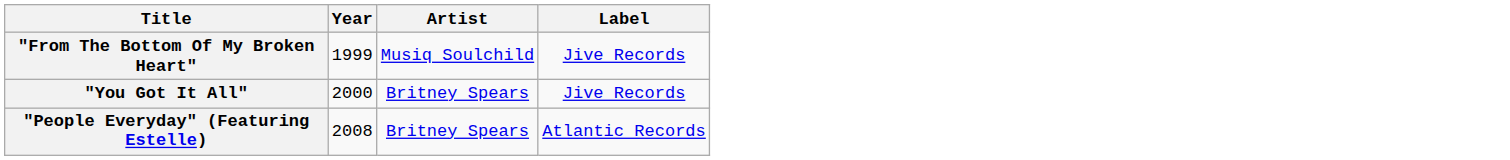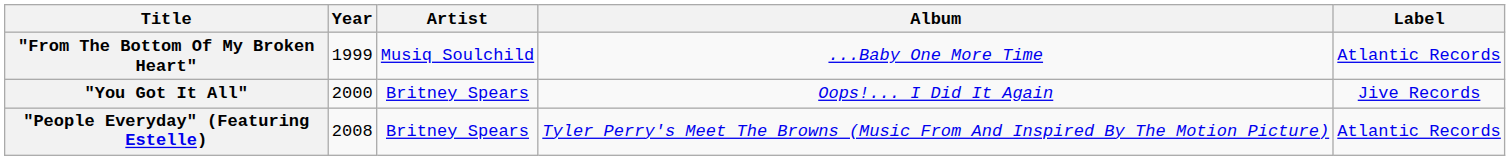+ column: Album | ...Baby One More Time | Oops!... I Did It Again | Tyler Perry's Meet The Browns (Music From And Inspired By The Motion Picture)
"From The Bottom Of My Broken Heart" | Label: Jive Records -> Atlantic Records
